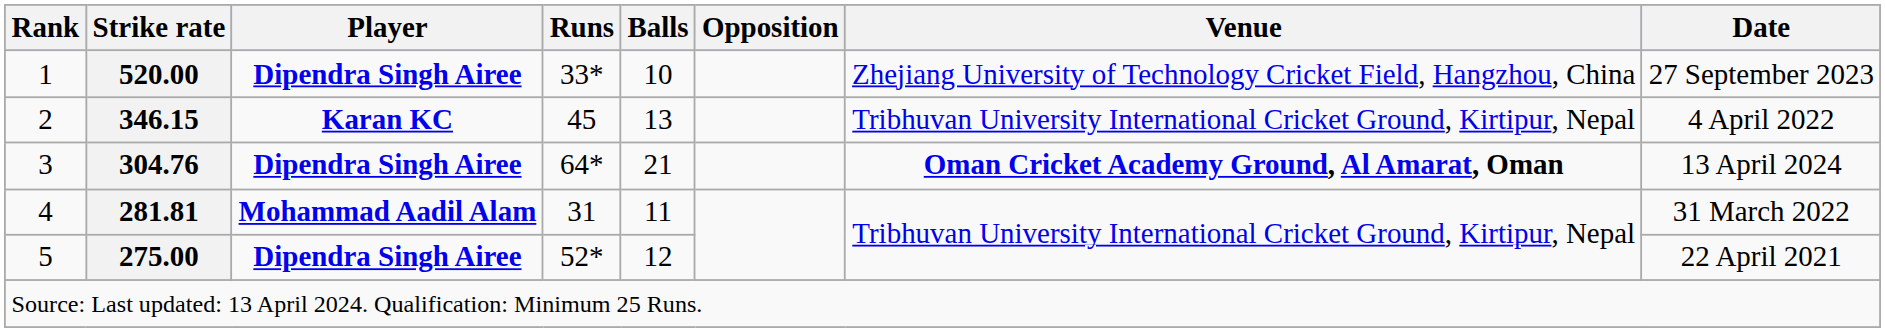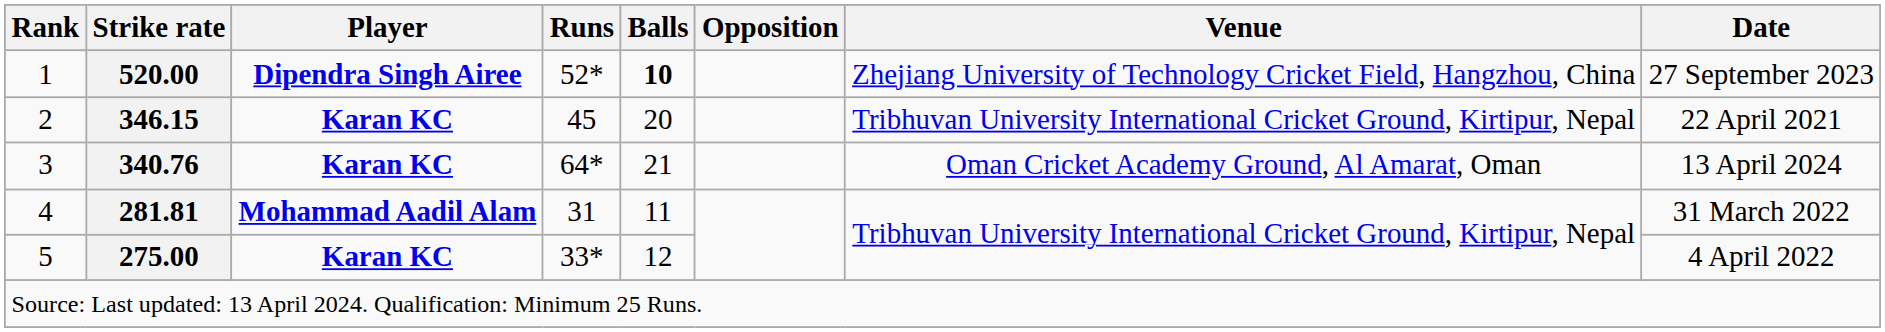1 | Runs: 33* -> 52*
1 | Balls: normal -> bold
2 | Balls: 13 -> 20
2 | Date: 4 April 2022 -> 22 April 2021
3 | Strike rate: 304.76 -> 340.76
3 | Player: Dipendra Singh Airee -> Karan KC
3 | Venue: bold -> normal
5 | Player: Dipendra Singh Airee -> Karan KC
5 | Runs: 52* -> 33*
5 | Date: 22 April 2021 -> 4 April 2022
